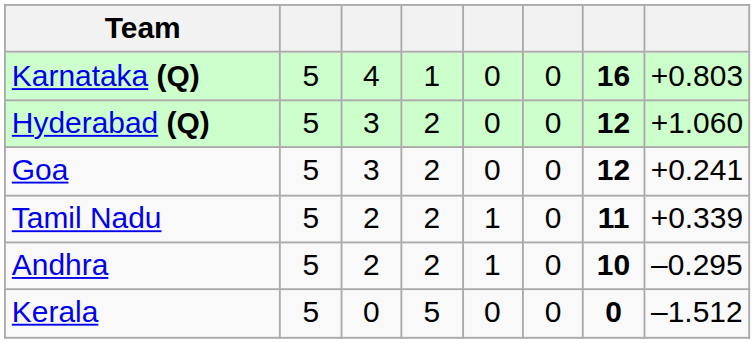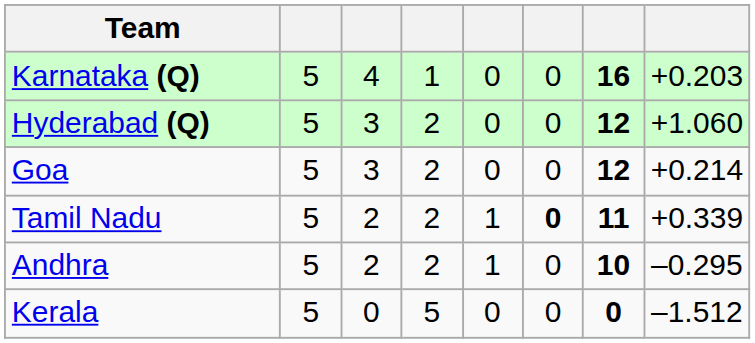Karnataka (Q) | column 8: +0.803 -> +0.203
Goa | column 8: +0.241 -> +0.214
Tamil Nadu | column 6: normal -> bold
